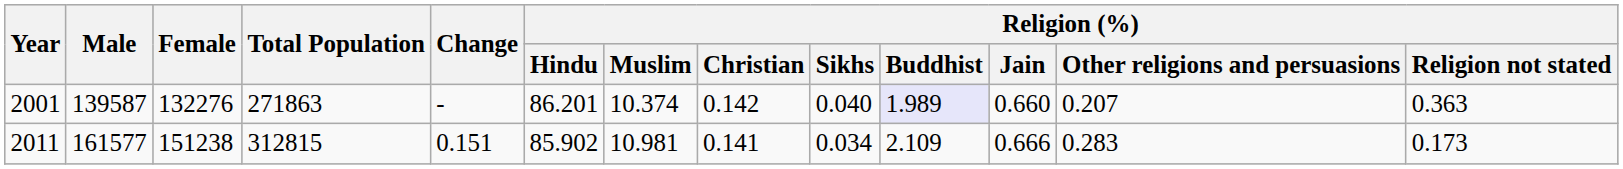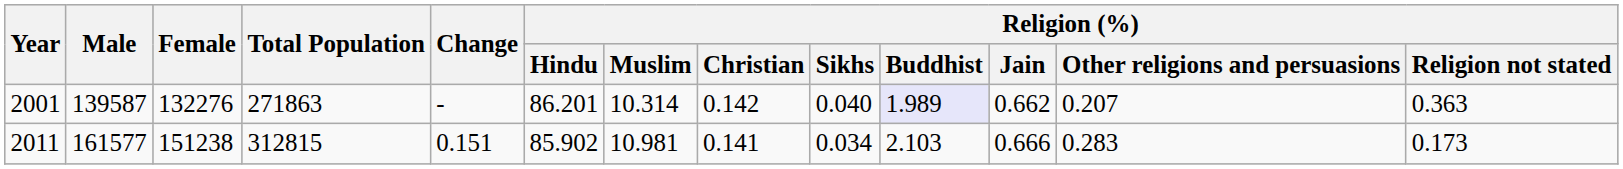2001 | Religion (%) / Muslim: 10.374 -> 10.314
2001 | Religion (%) / Jain: 0.660 -> 0.662
2011 | Religion (%) / Buddhist: 2.109 -> 2.103
